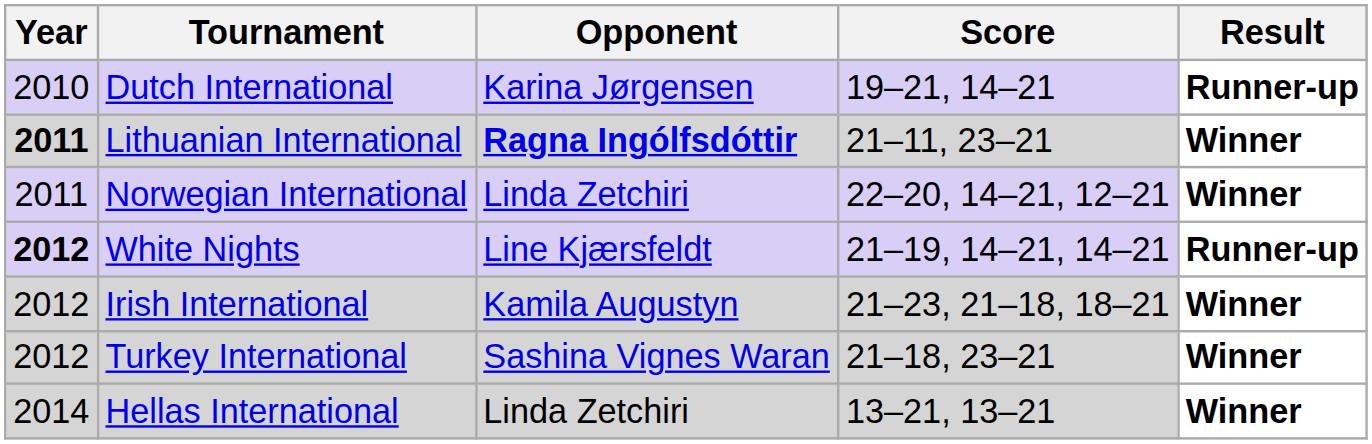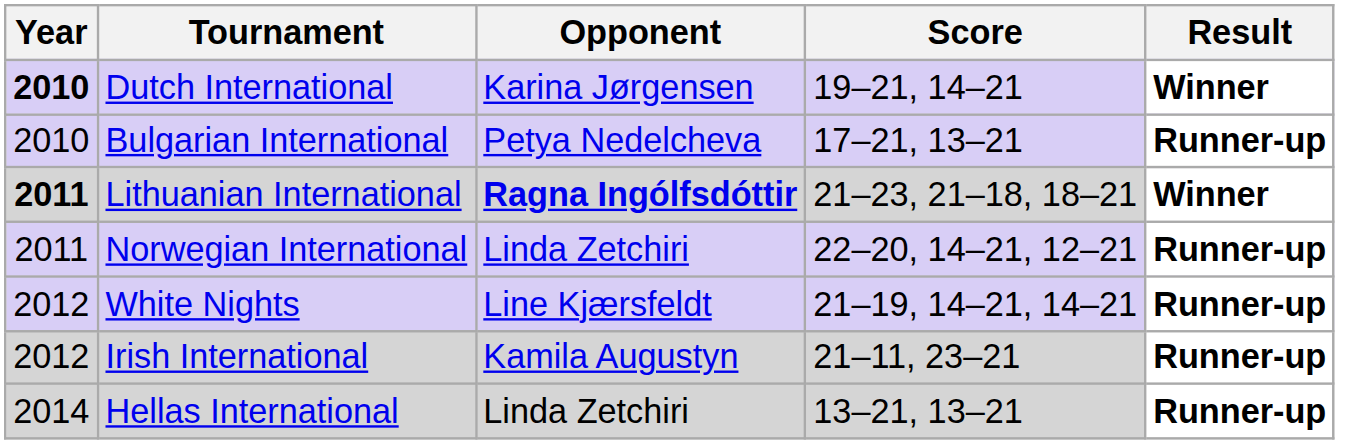Dutch International | Year: normal -> bold
Dutch International | Result: Runner-up -> Winner
+ row: 2010 | Bulgarian International | Petya Nedelcheva | 17–21, 13–21 | Runner-up
Lithuanian International | Score: 21–11, 23–21 -> 21–23, 21–18, 18–21
Norwegian International | Result: Winner -> Runner-up
White Nights | Year: bold -> normal
Irish International | Score: 21–23, 21–18, 18–21 -> 21–11, 23–21
Irish International | Result: Winner -> Runner-up
- row: 2012 | Turkey International | Sashina Vignes Waran | 21–18, 23–21 | Winner
Hellas International | Result: Winner -> Runner-up
